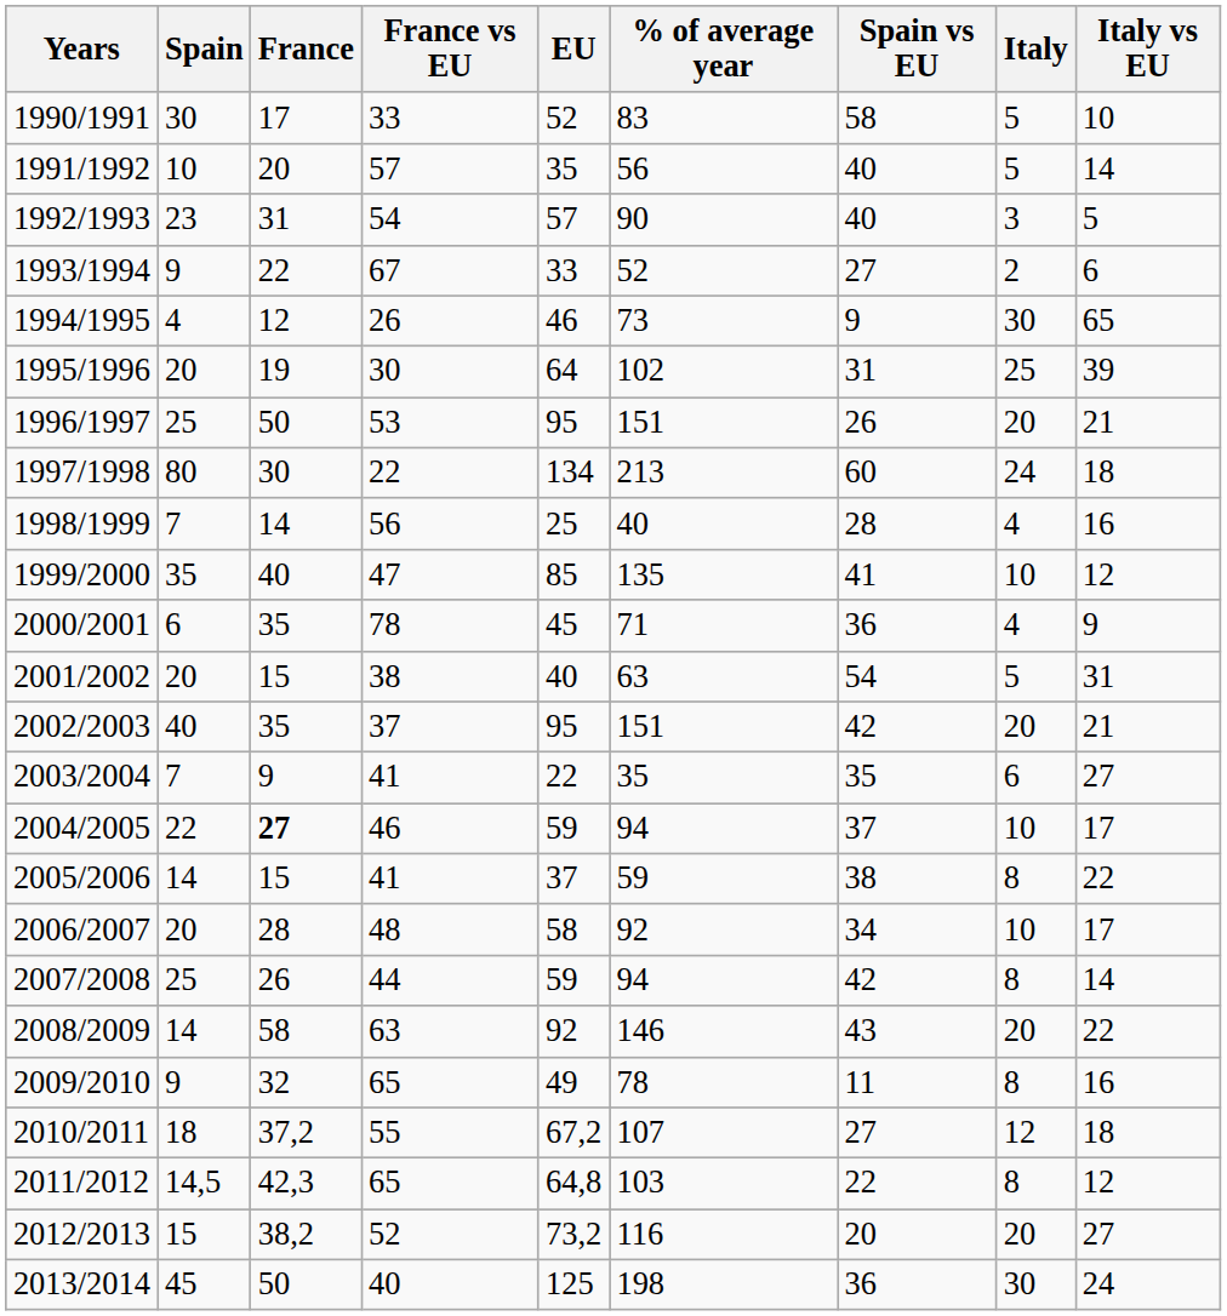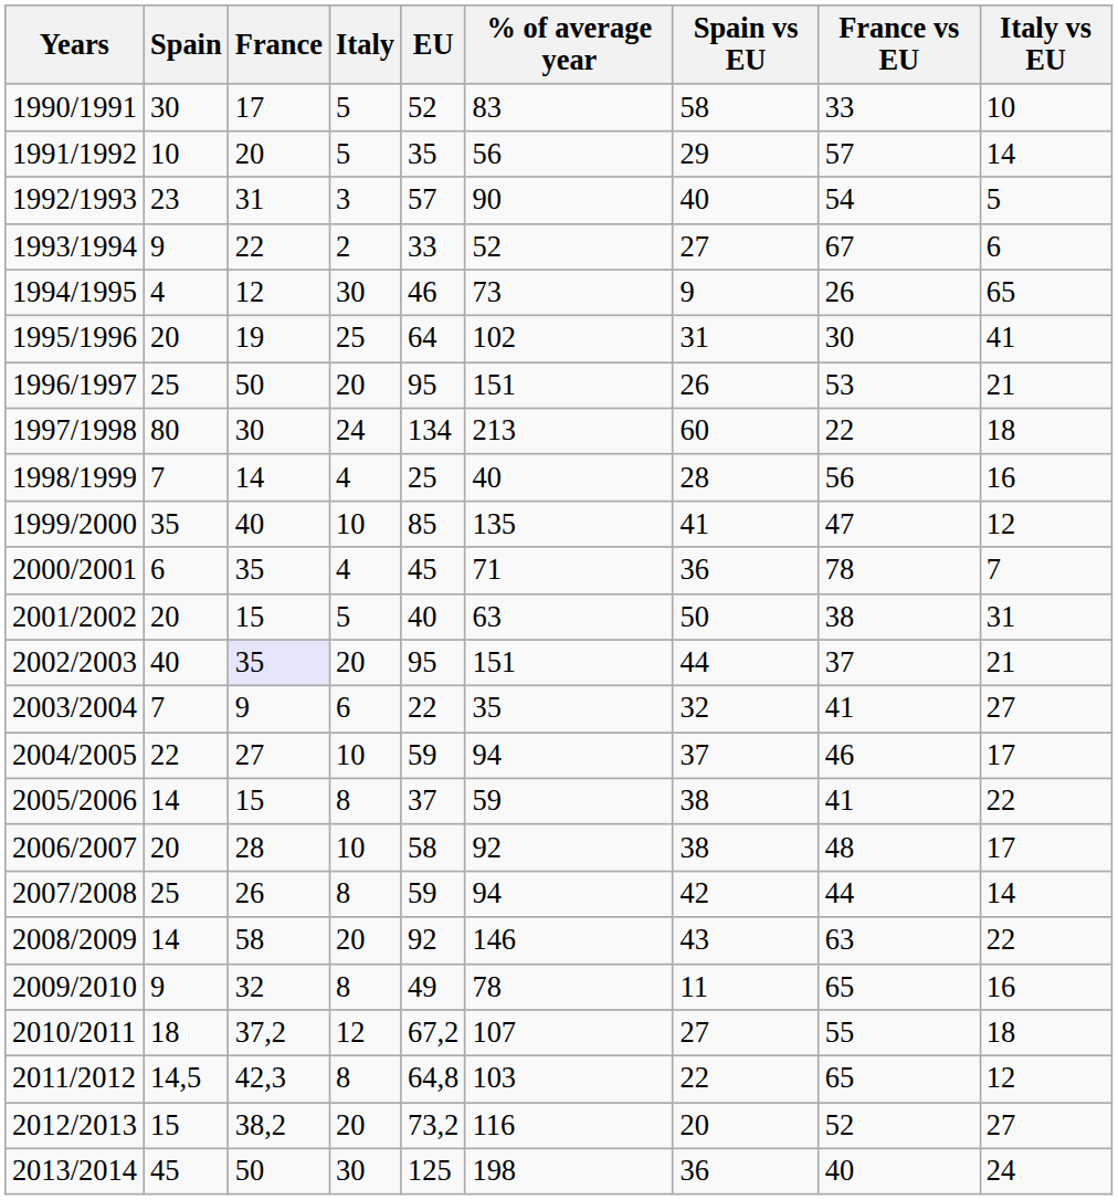columns swapped: Italy <-> France vs EU
1991/1992 | Spain vs EU: 40 -> 29
1995/1996 | Italy vs EU: 39 -> 41
2000/2001 | Italy vs EU: 9 -> 7
2001/2002 | Spain vs EU: 54 -> 50
2002/2003 | France: no background -> lavender background
2002/2003 | Spain vs EU: 42 -> 44
2003/2004 | Spain vs EU: 35 -> 32
2004/2005 | France: bold -> normal
2006/2007 | Spain vs EU: 34 -> 38
